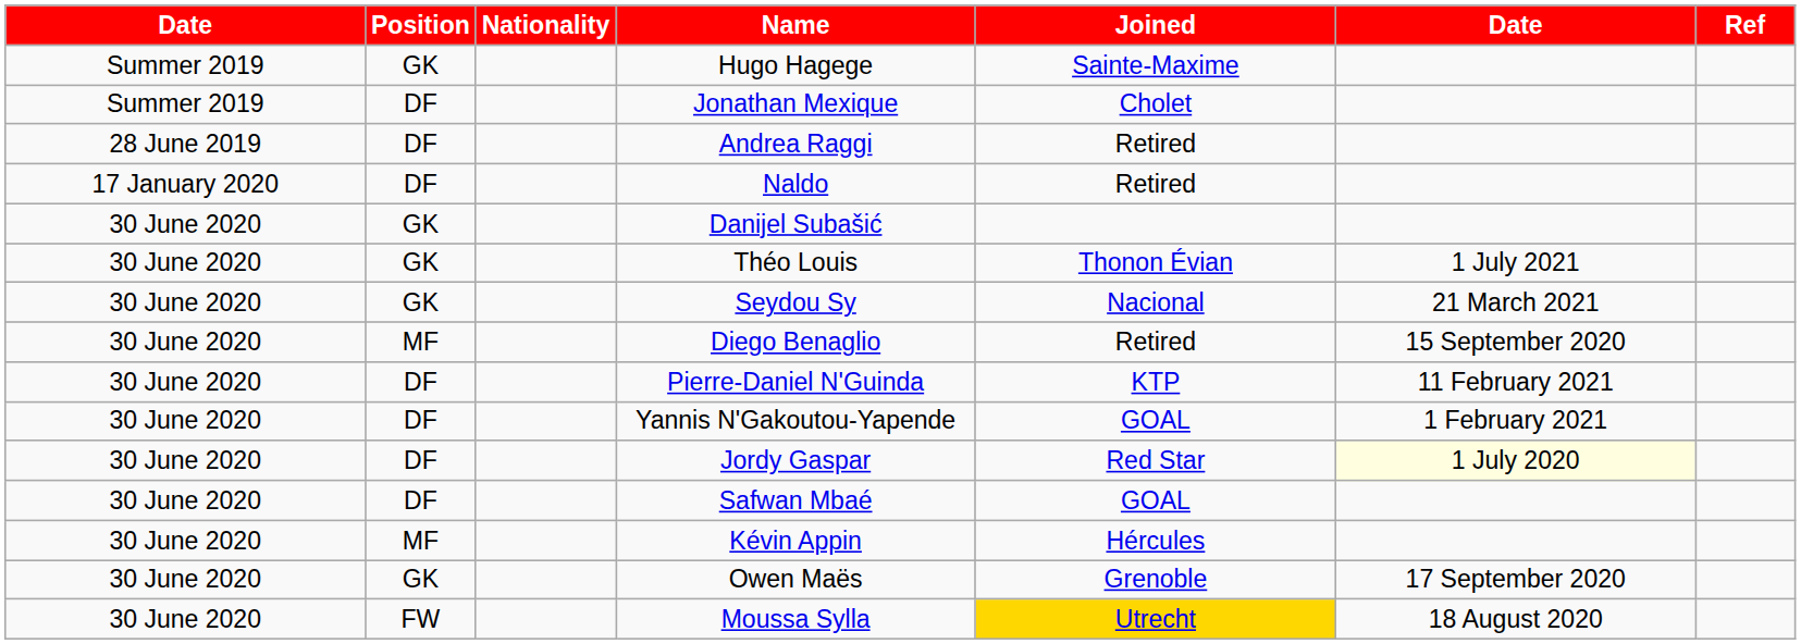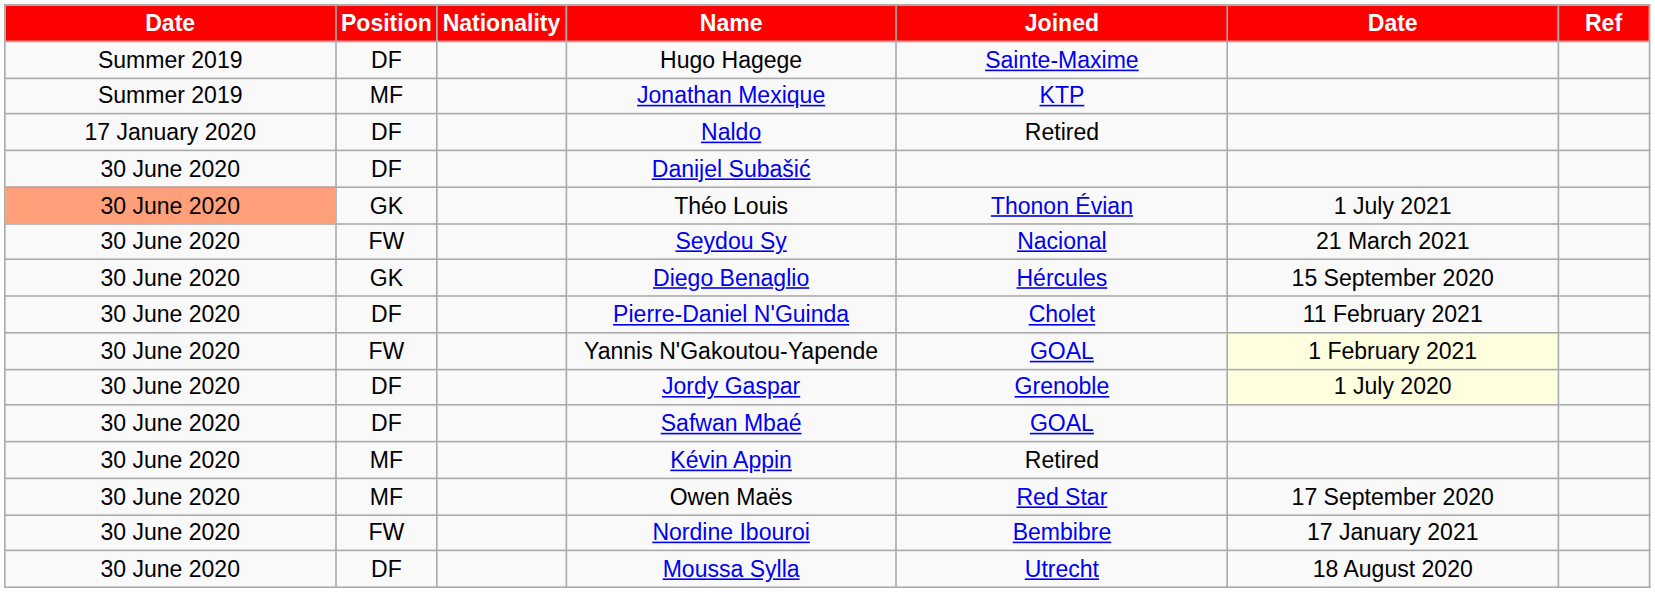Hugo Hagege | Position: GK -> DF
Jonathan Mexique | Position: DF -> MF
Jonathan Mexique | Joined: Cholet -> KTP
- row: 28 June 2019 | DF | Andrea Raggi | Retired
Danijel Subašić | Position: GK -> DF
Théo Louis | column 1: no background -> lightsalmon background
Seydou Sy | Position: GK -> FW
Diego Benaglio | Position: MF -> GK
Diego Benaglio | Joined: Retired -> Hércules
Pierre-Daniel N'Guinda | Joined: KTP -> Cholet
Yannis N'Gakoutou-Yapende | Position: DF -> FW
Yannis N'Gakoutou-Yapende | column 6: no background -> lightyellow background
Jordy Gaspar | Joined: Red Star -> Grenoble
Kévin Appin | Joined: Hércules -> Retired
Owen Maës | Position: GK -> MF
Owen Maës | Joined: Grenoble -> Red Star
+ row: 30 June 2020 | FW | Nordine Ibouroi | Bembibre | 17 January 2021
Moussa Sylla | Position: FW -> DF
Moussa Sylla | Joined: gold background -> no background
